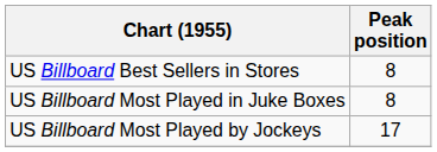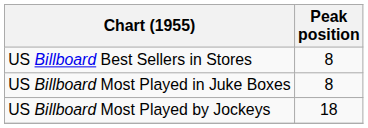US Billboard Most Played by Jockeys | Peak position: 17 -> 18
